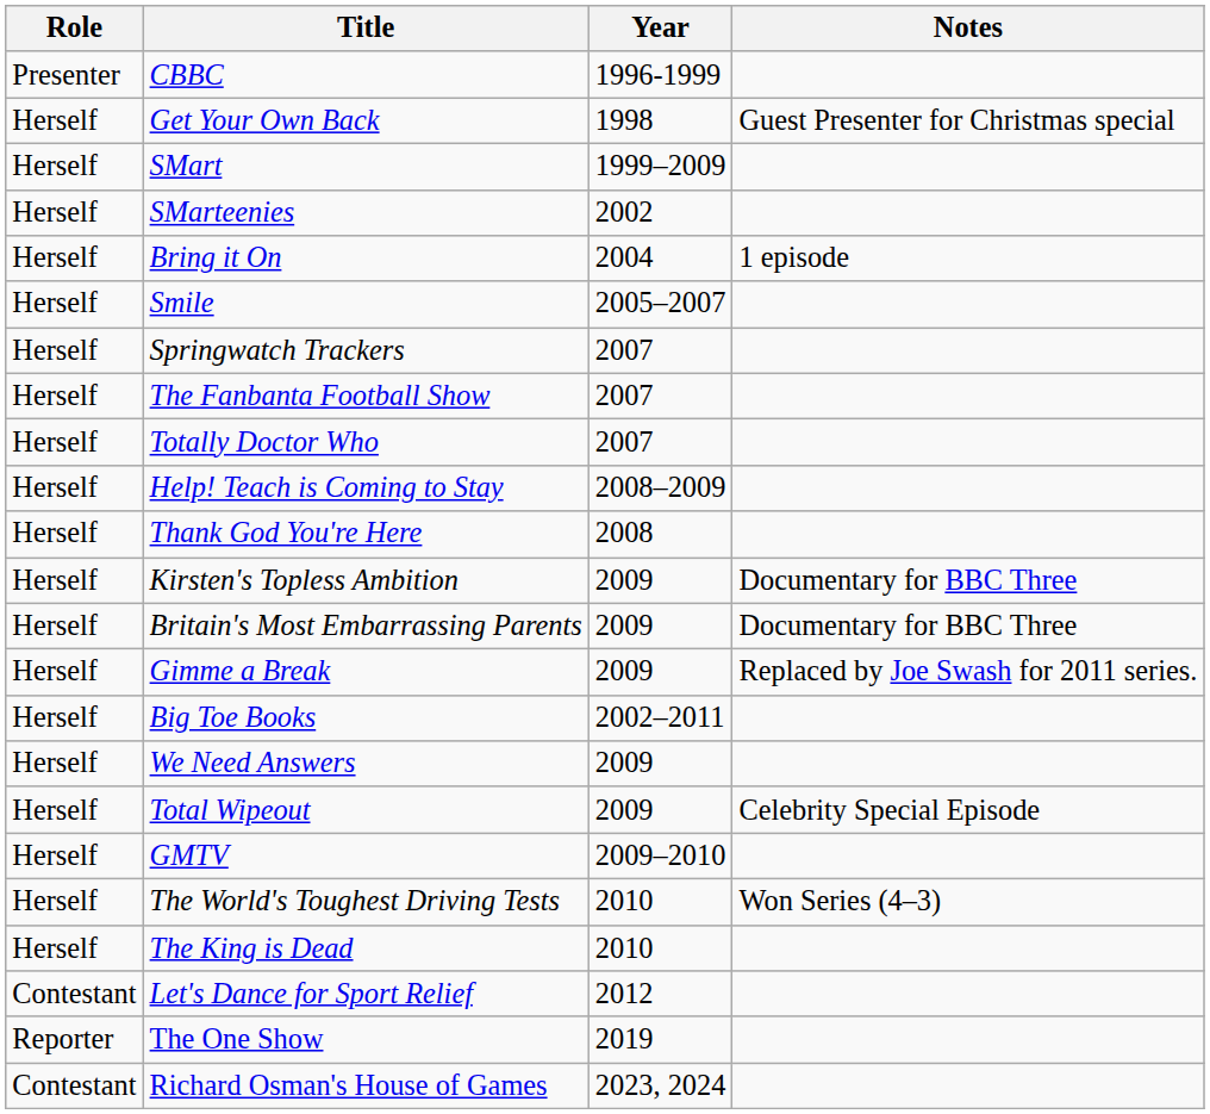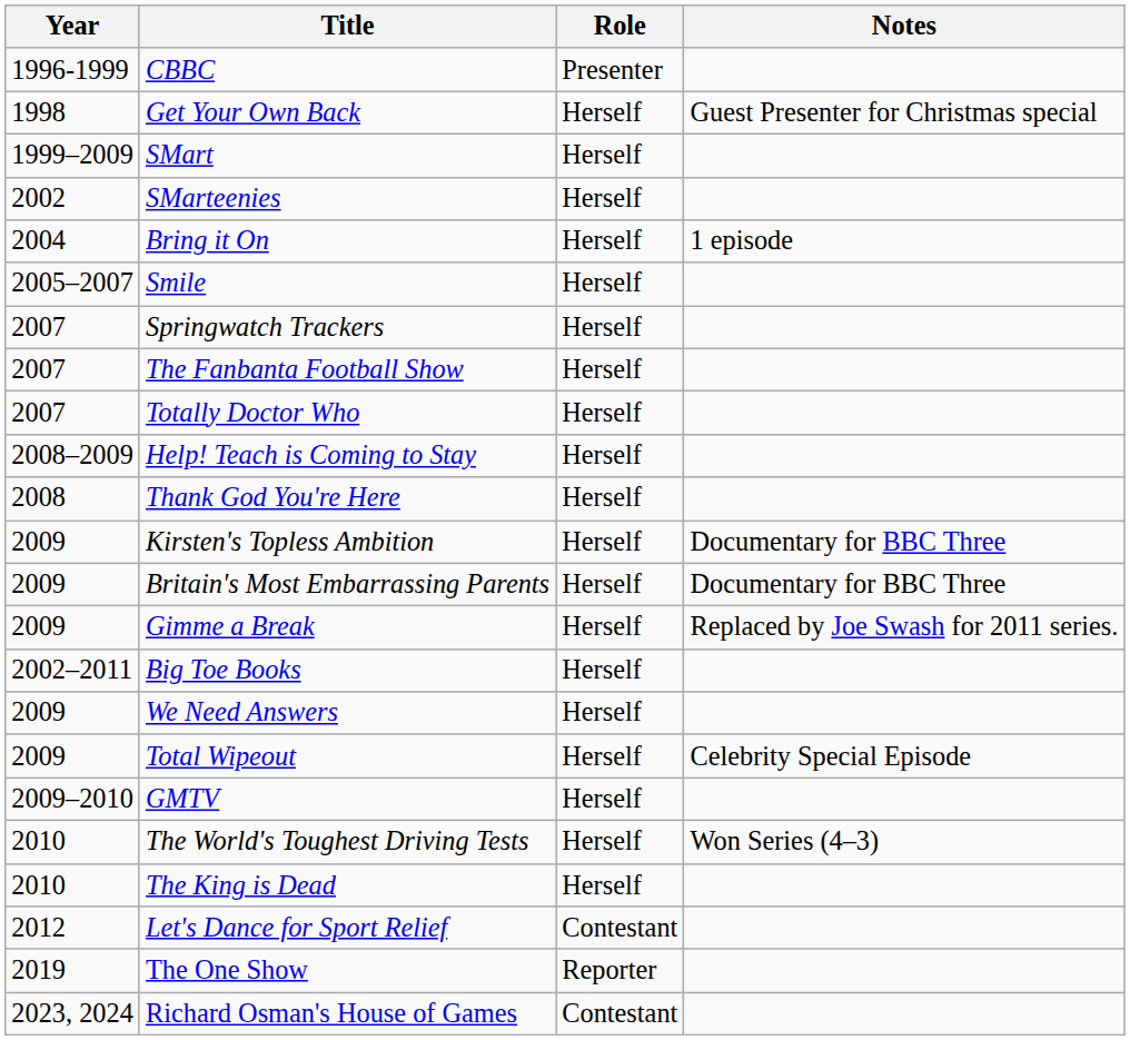columns swapped: Year <-> Role
